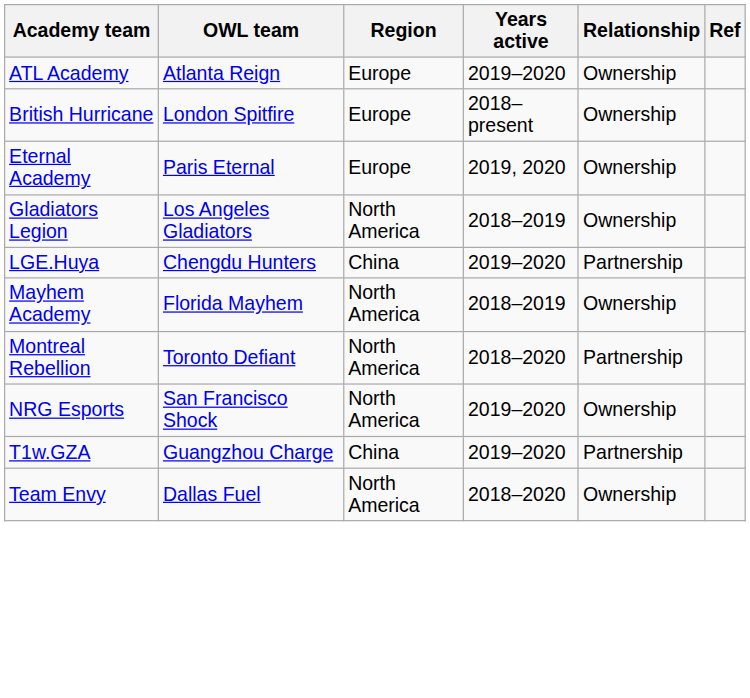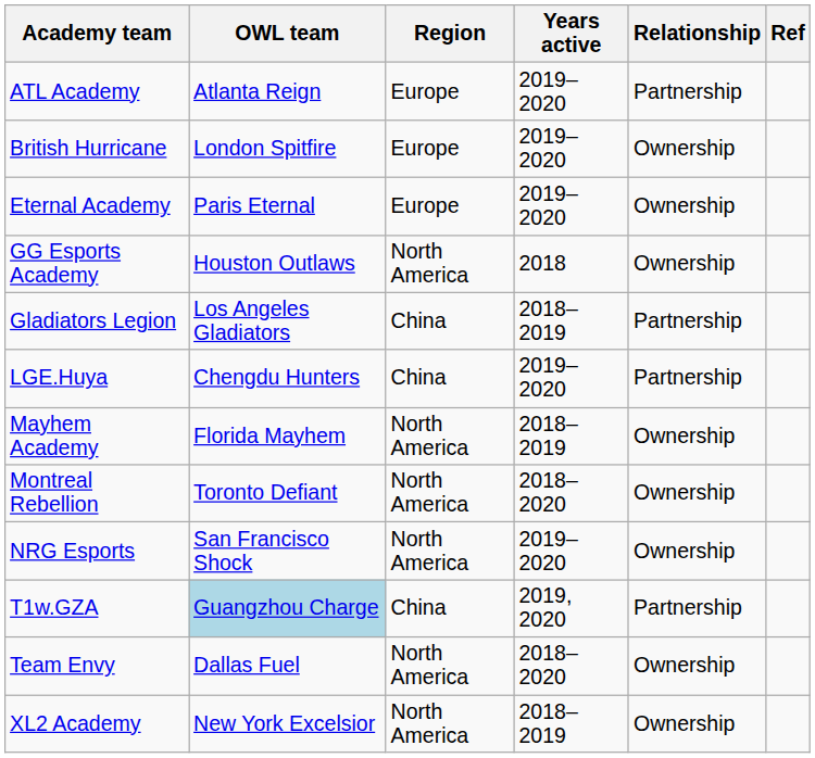ATL Academy | Relationship: Ownership -> Partnership
British Hurricane | Years active: 2018–present -> 2019–2020
Eternal Academy | Years active: 2019, 2020 -> 2019–2020
+ row: GG Esports Academy | Houston Outlaws | North America | 2018 | Ownership
Gladiators Legion | Region: North America -> China
Gladiators Legion | Relationship: Ownership -> Partnership
Montreal Rebellion | Relationship: Partnership -> Ownership
T1w.GZA | OWL team: no background -> lightblue background
T1w.GZA | Years active: 2019–2020 -> 2019, 2020
+ row: XL2 Academy | New York Excelsior | North America | 2018–2019 | Ownership
